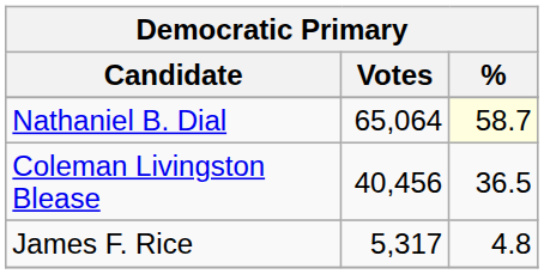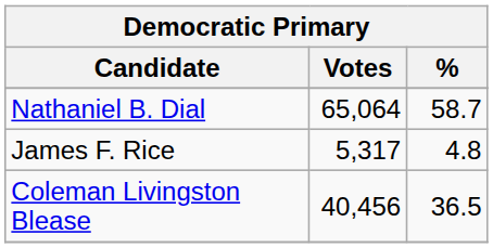Nathaniel B. Dial | %: lightyellow background -> no background
rows swapped: Coleman Livingston Blease <-> James F. Rice
